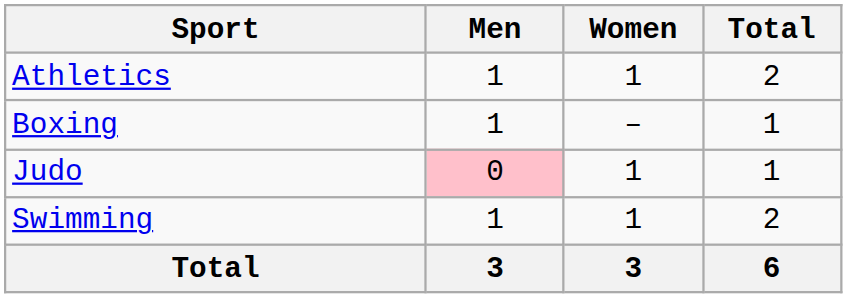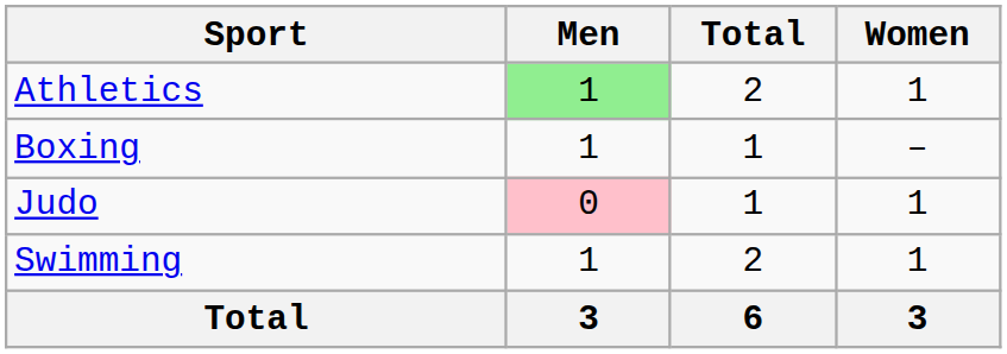columns swapped: Women <-> Total
Athletics | Men: no background -> lightgreen background
